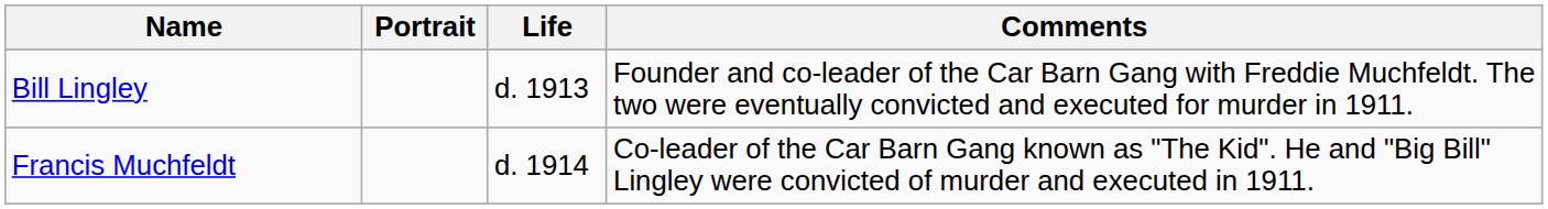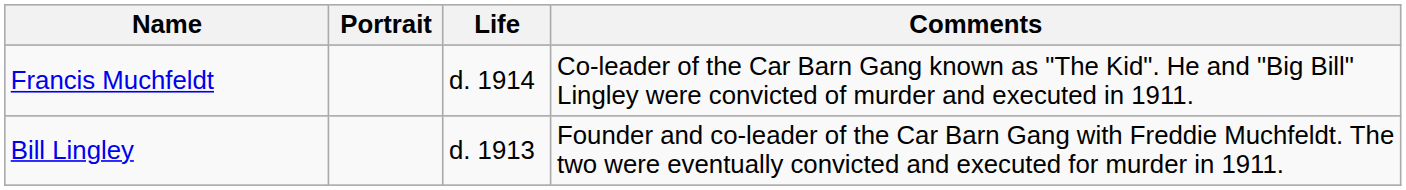rows swapped: Bill Lingley <-> Francis Muchfeldt
